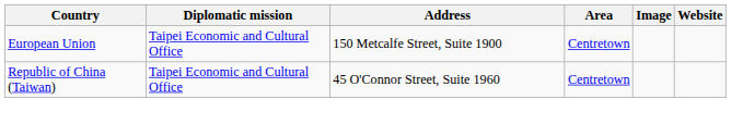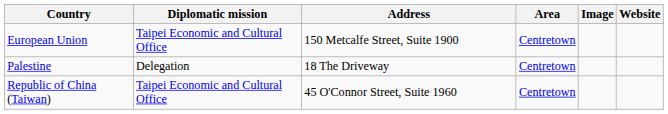+ row: Palestine | Delegation | 18 The Driveway | Centretown
